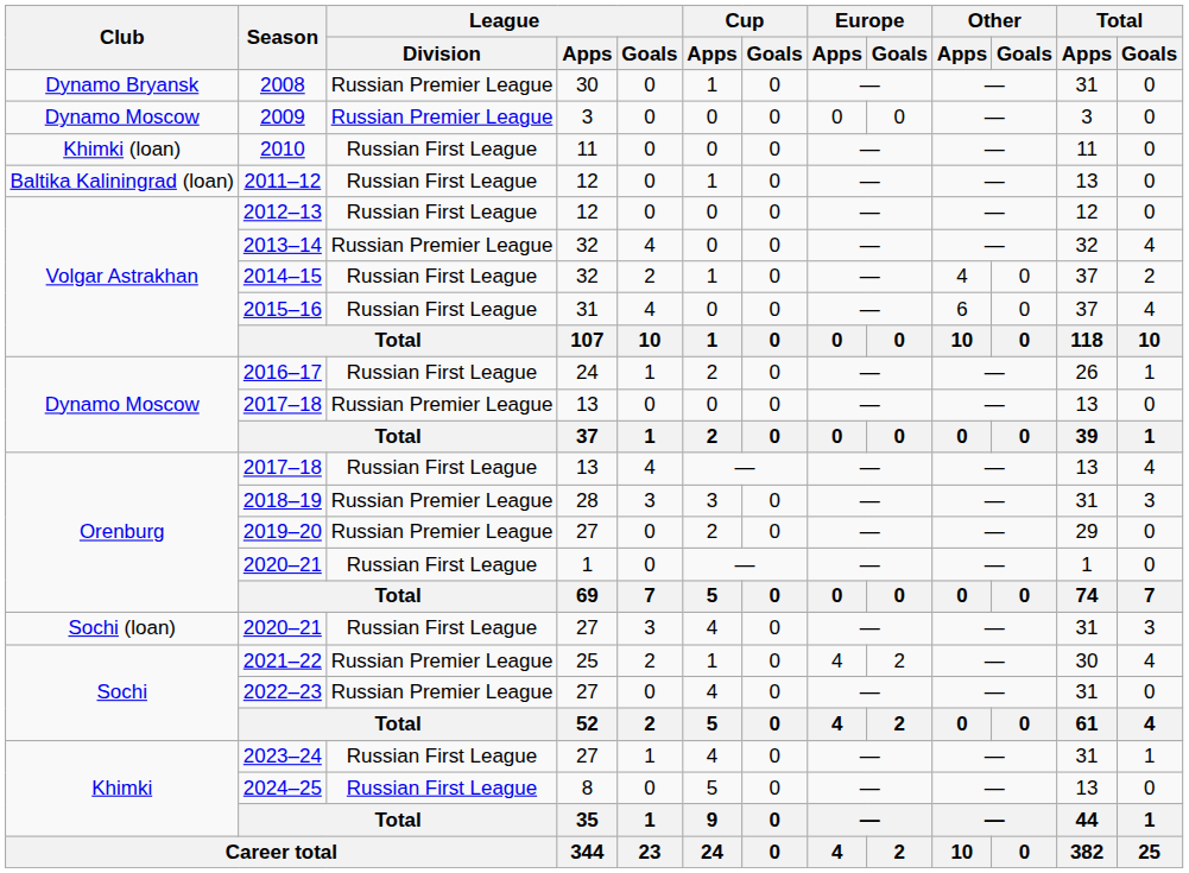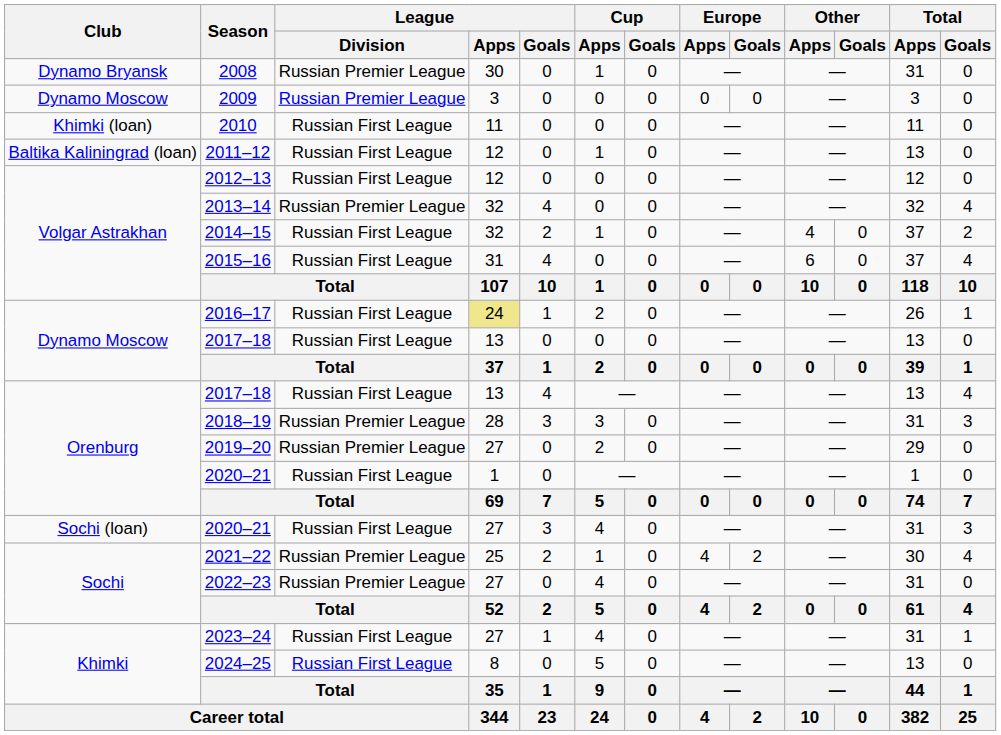2016–17 | League / Apps: no background -> khaki background
Dynamo Moscow / 2017–18 | League / Division: Russian Premier League -> Russian First League
